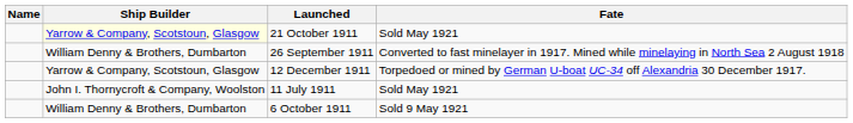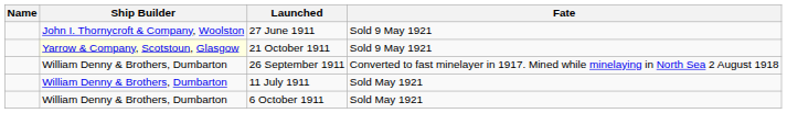+ row: John I. Thornycroft & Company, Woolston | 27 June 1911 | Sold 9 May 1921
21 October 1911 | Fate: Sold May 1921 -> Sold 9 May 1921
- row: Yarrow & Company, Scotstoun, Glasgow | 12 December 1911 | Torpedoed or mined by German U-boat UC-34 off Alexandria 30 December 1917.
11 July 1911 | Ship Builder: John I. Thornycroft & Company, Woolston -> William Denny & Brothers, Dumbarton
6 October 1911 | Fate: Sold 9 May 1921 -> Sold May 1921
